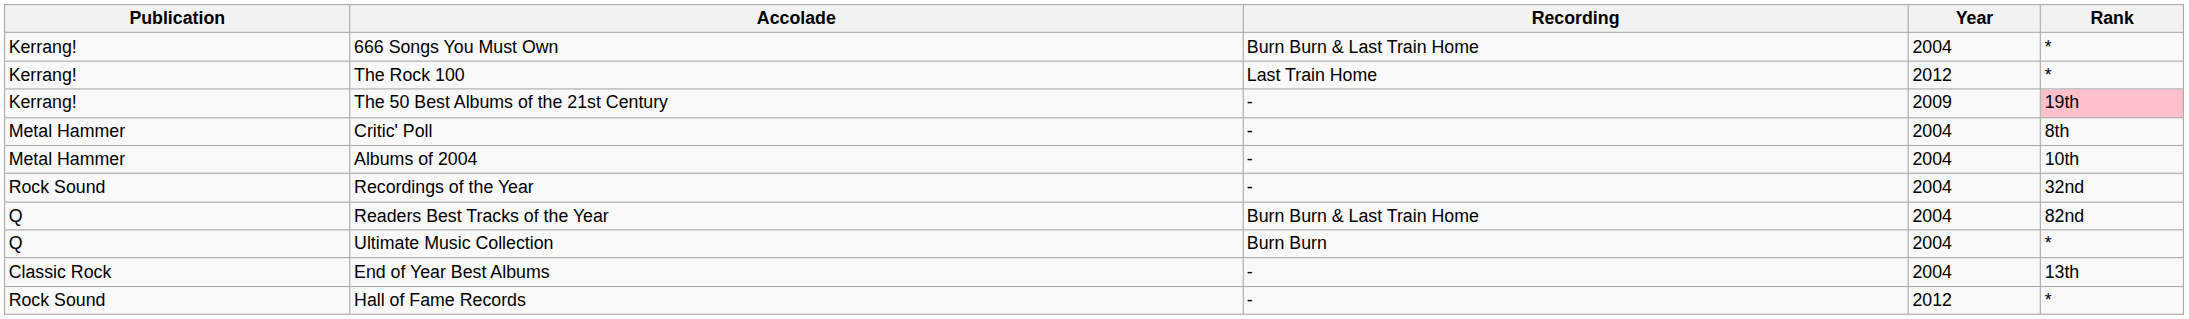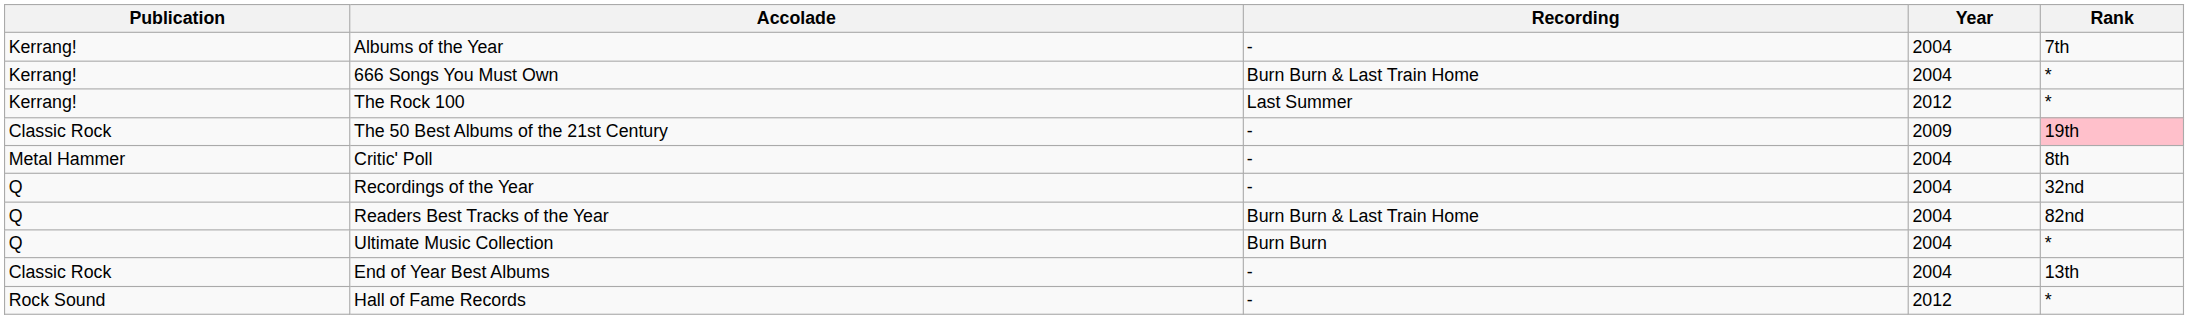+ row: Kerrang! | Albums of the Year | - | 2004 | 7th
The Rock 100 | Recording: Last Train Home -> Last Summer
The 50 Best Albums of the 21st Century | Publication: Kerrang! -> Classic Rock
- row: Metal Hammer | Albums of 2004 | - | 2004 | 10th
Recordings of the Year | Publication: Rock Sound -> Q
